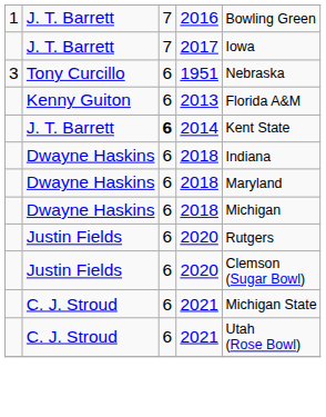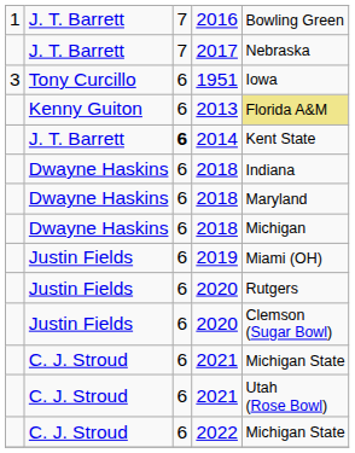2017 | column 5: Iowa -> Nebraska
1951 | column 5: Nebraska -> Iowa
2013 | column 5: no background -> khaki background
+ row: Justin Fields | 6 | 2019 | Miami (OH)
+ row: C. J. Stroud | 6 | 2022 | Michigan State
